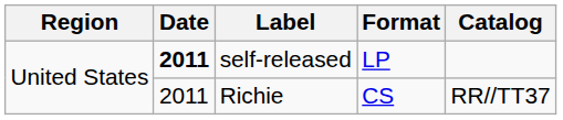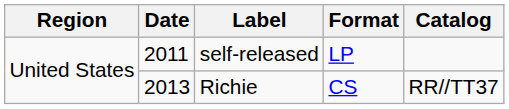self-released | Date: bold -> normal
Richie | Date: 2011 -> 2013
